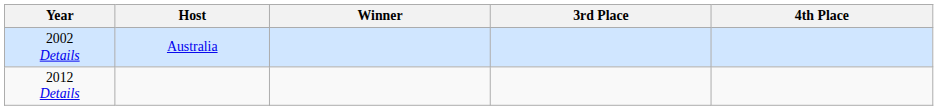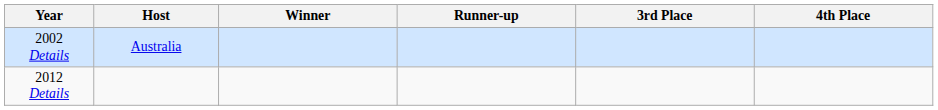+ column: Runner-up
